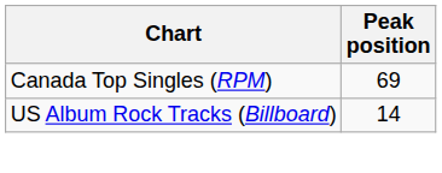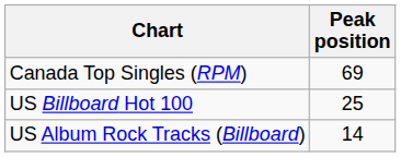+ row: US Billboard Hot 100 | 25
